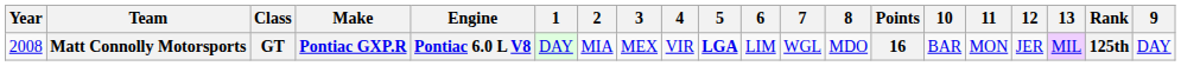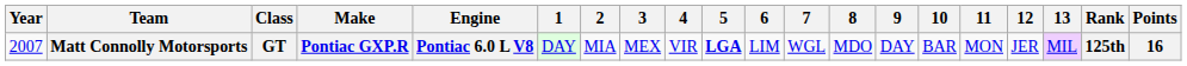columns swapped: 9 <-> Points
Matt Connolly Motorsports | Year: 2008 -> 2007
